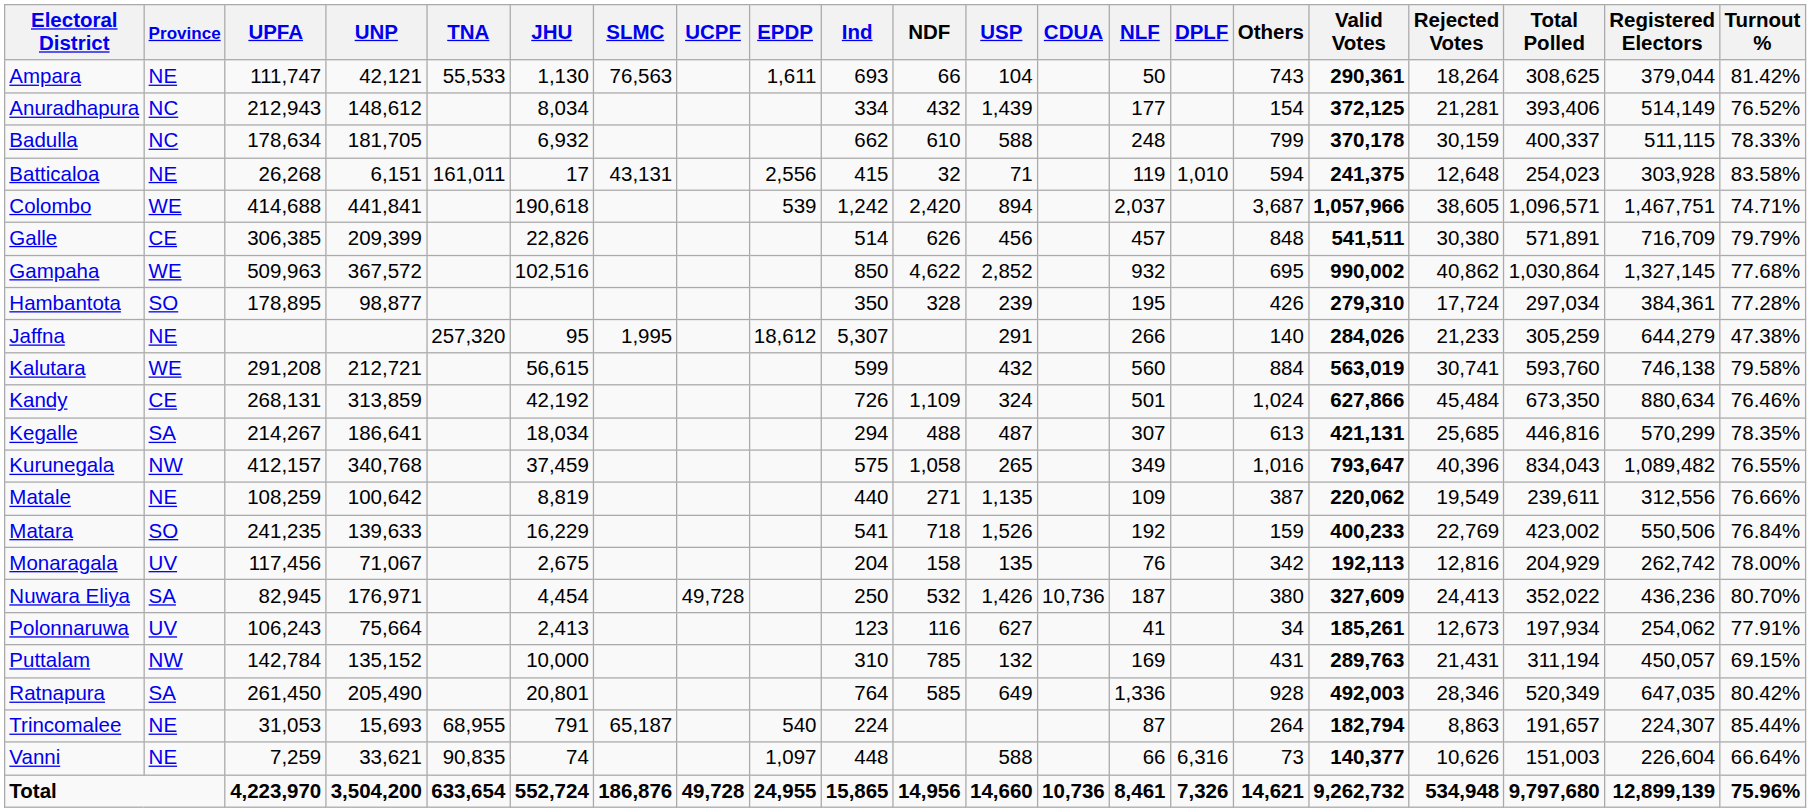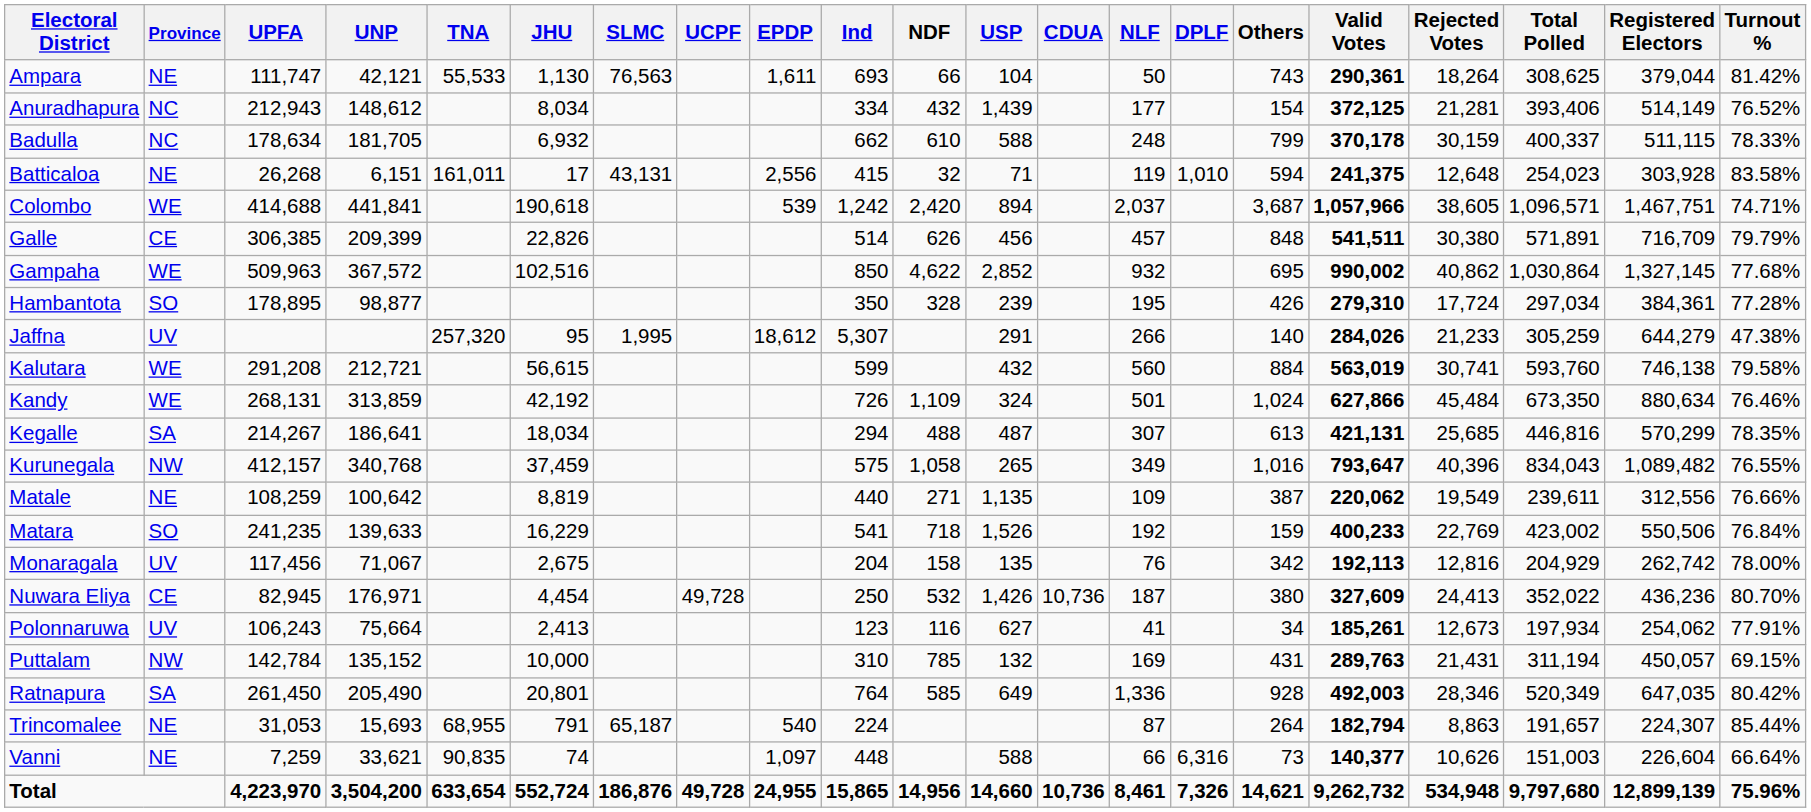Jaffna | Province: NE -> UV
Kandy | Province: CE -> WE
Nuwara Eliya | Province: SA -> CE
